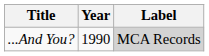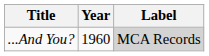...And You? | Year: 1990 -> 1960
